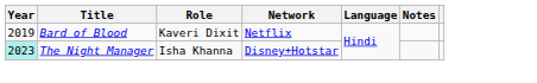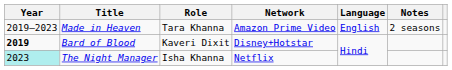+ row: 2019–2023 | Made in Heaven | Tara Khanna | Amazon Prime Video | English | 2 seasons
Bard of Blood | Year: normal -> bold
Bard of Blood | Network: Netflix -> Disney+Hotstar
The Night Manager | Network: Disney+Hotstar -> Netflix
